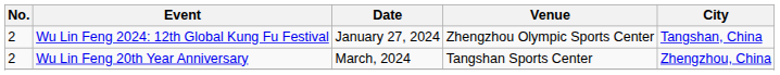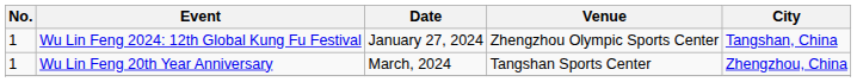Wu Lin Feng 2024: 12th Global Kung Fu Festival | No.: 2 -> 1
Wu Lin Feng 20th Year Anniversary | No.: 2 -> 1
